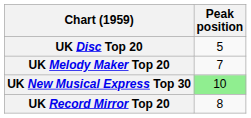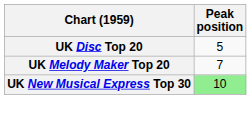- row: UK Record Mirror Top 20 | 8
